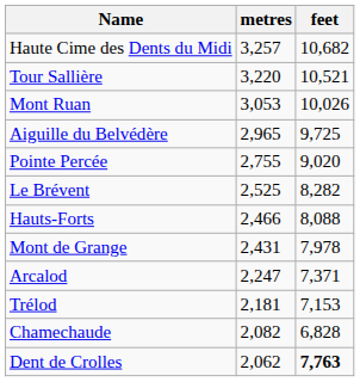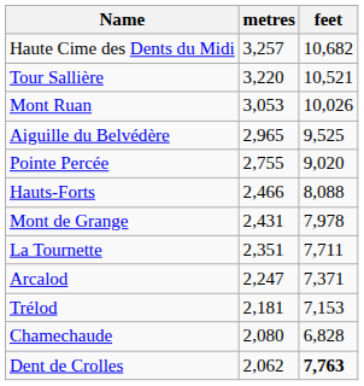Aiguille du Belvédère | feet: 9,725 -> 9,525
- row: Le Brévent | 2,525 | 8,282
+ row: La Tournette | 2,351 | 7,711
Chamechaude | metres: 2,082 -> 2,080
